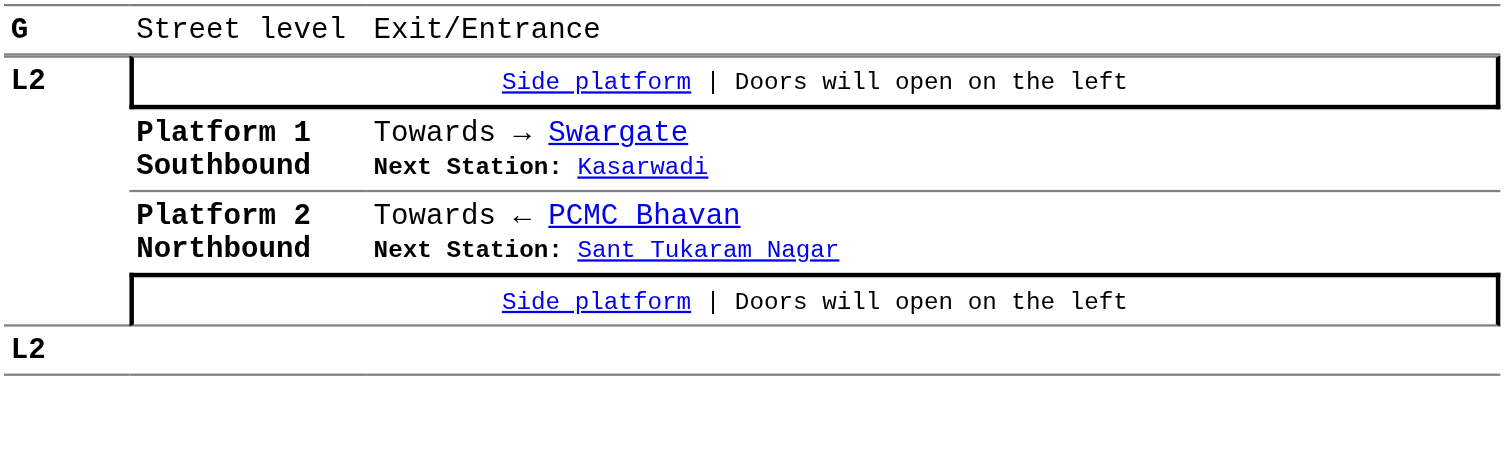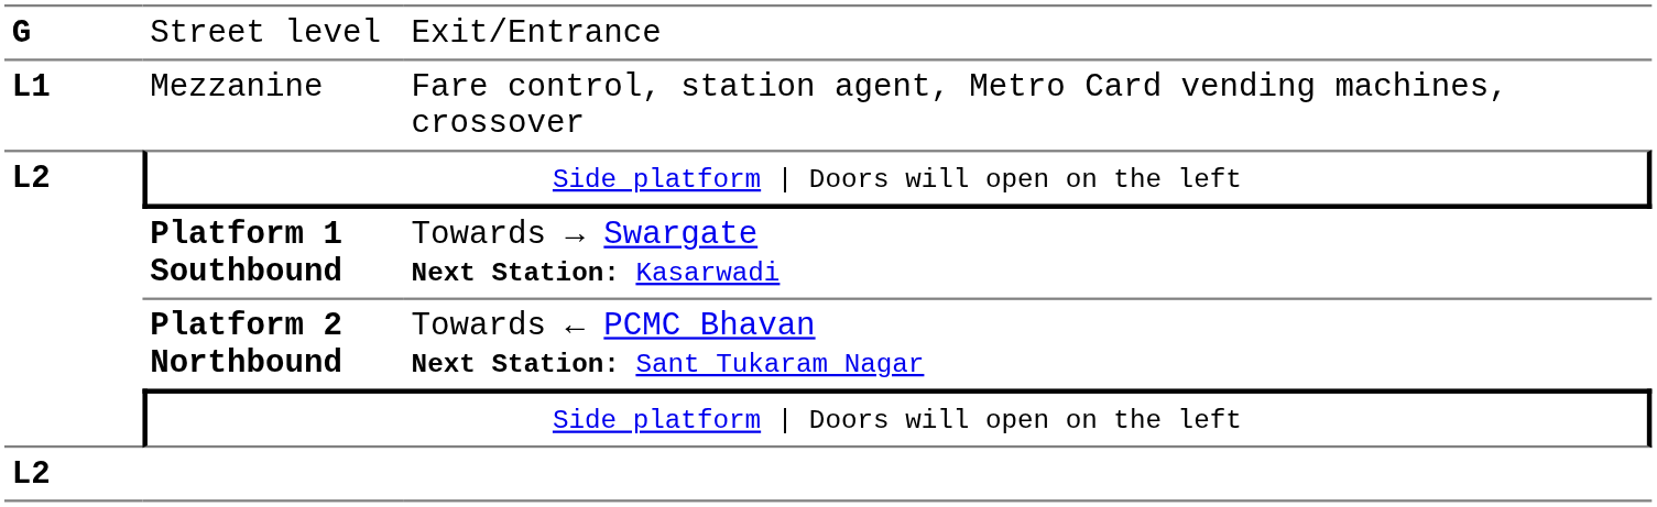+ row: L1 | Mezzanine | Fare control, station agent, Metro Card vending machines, crossover
